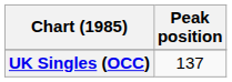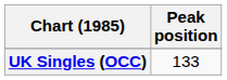UK Singles (OCC) | Peak position: 137 -> 133
